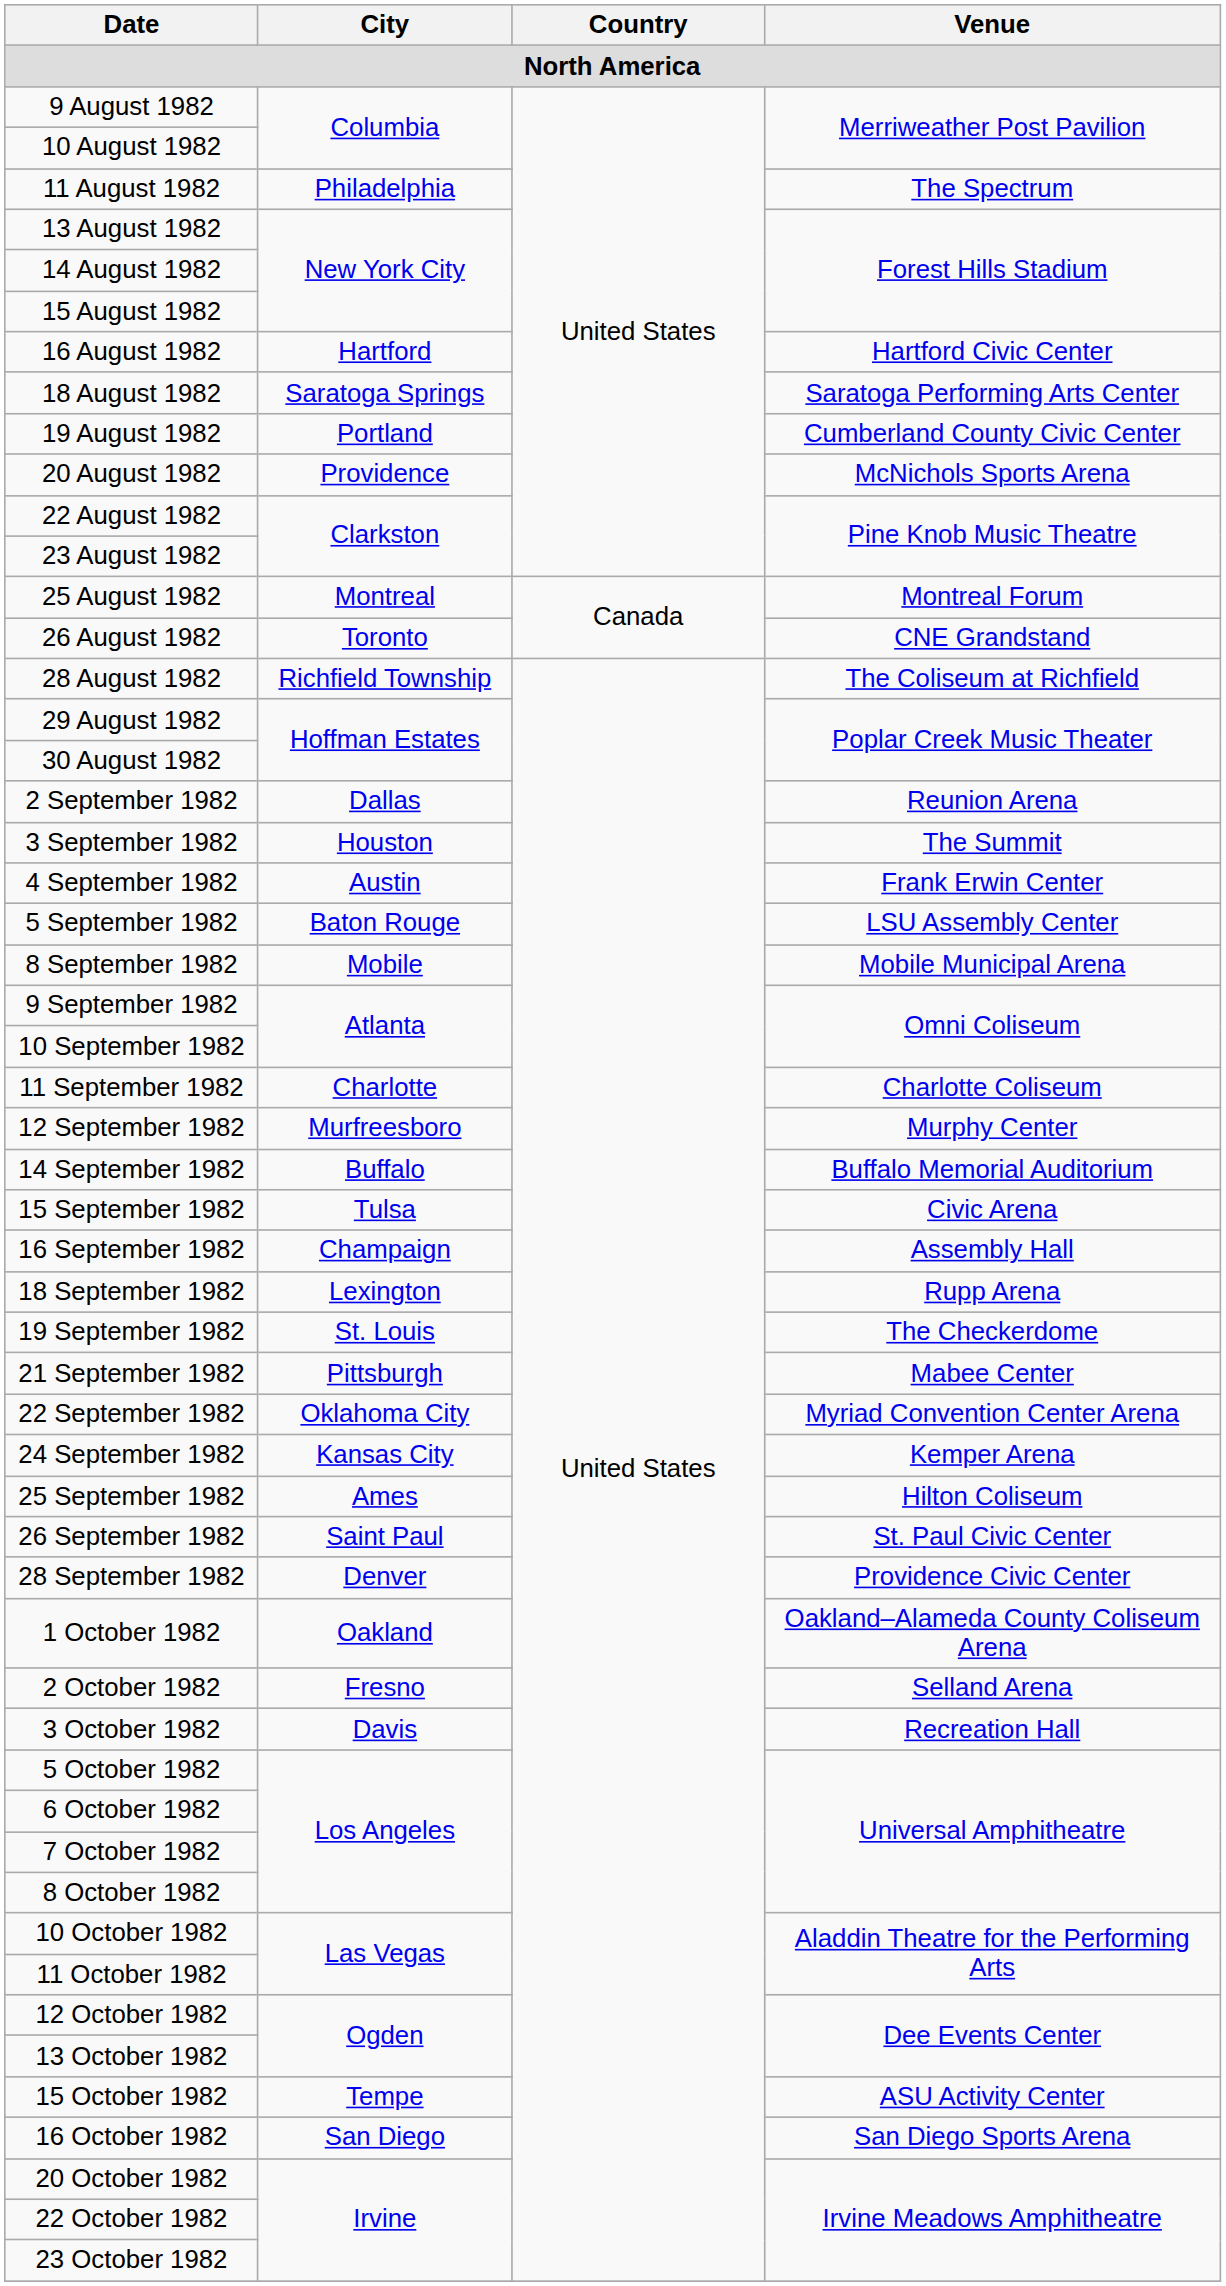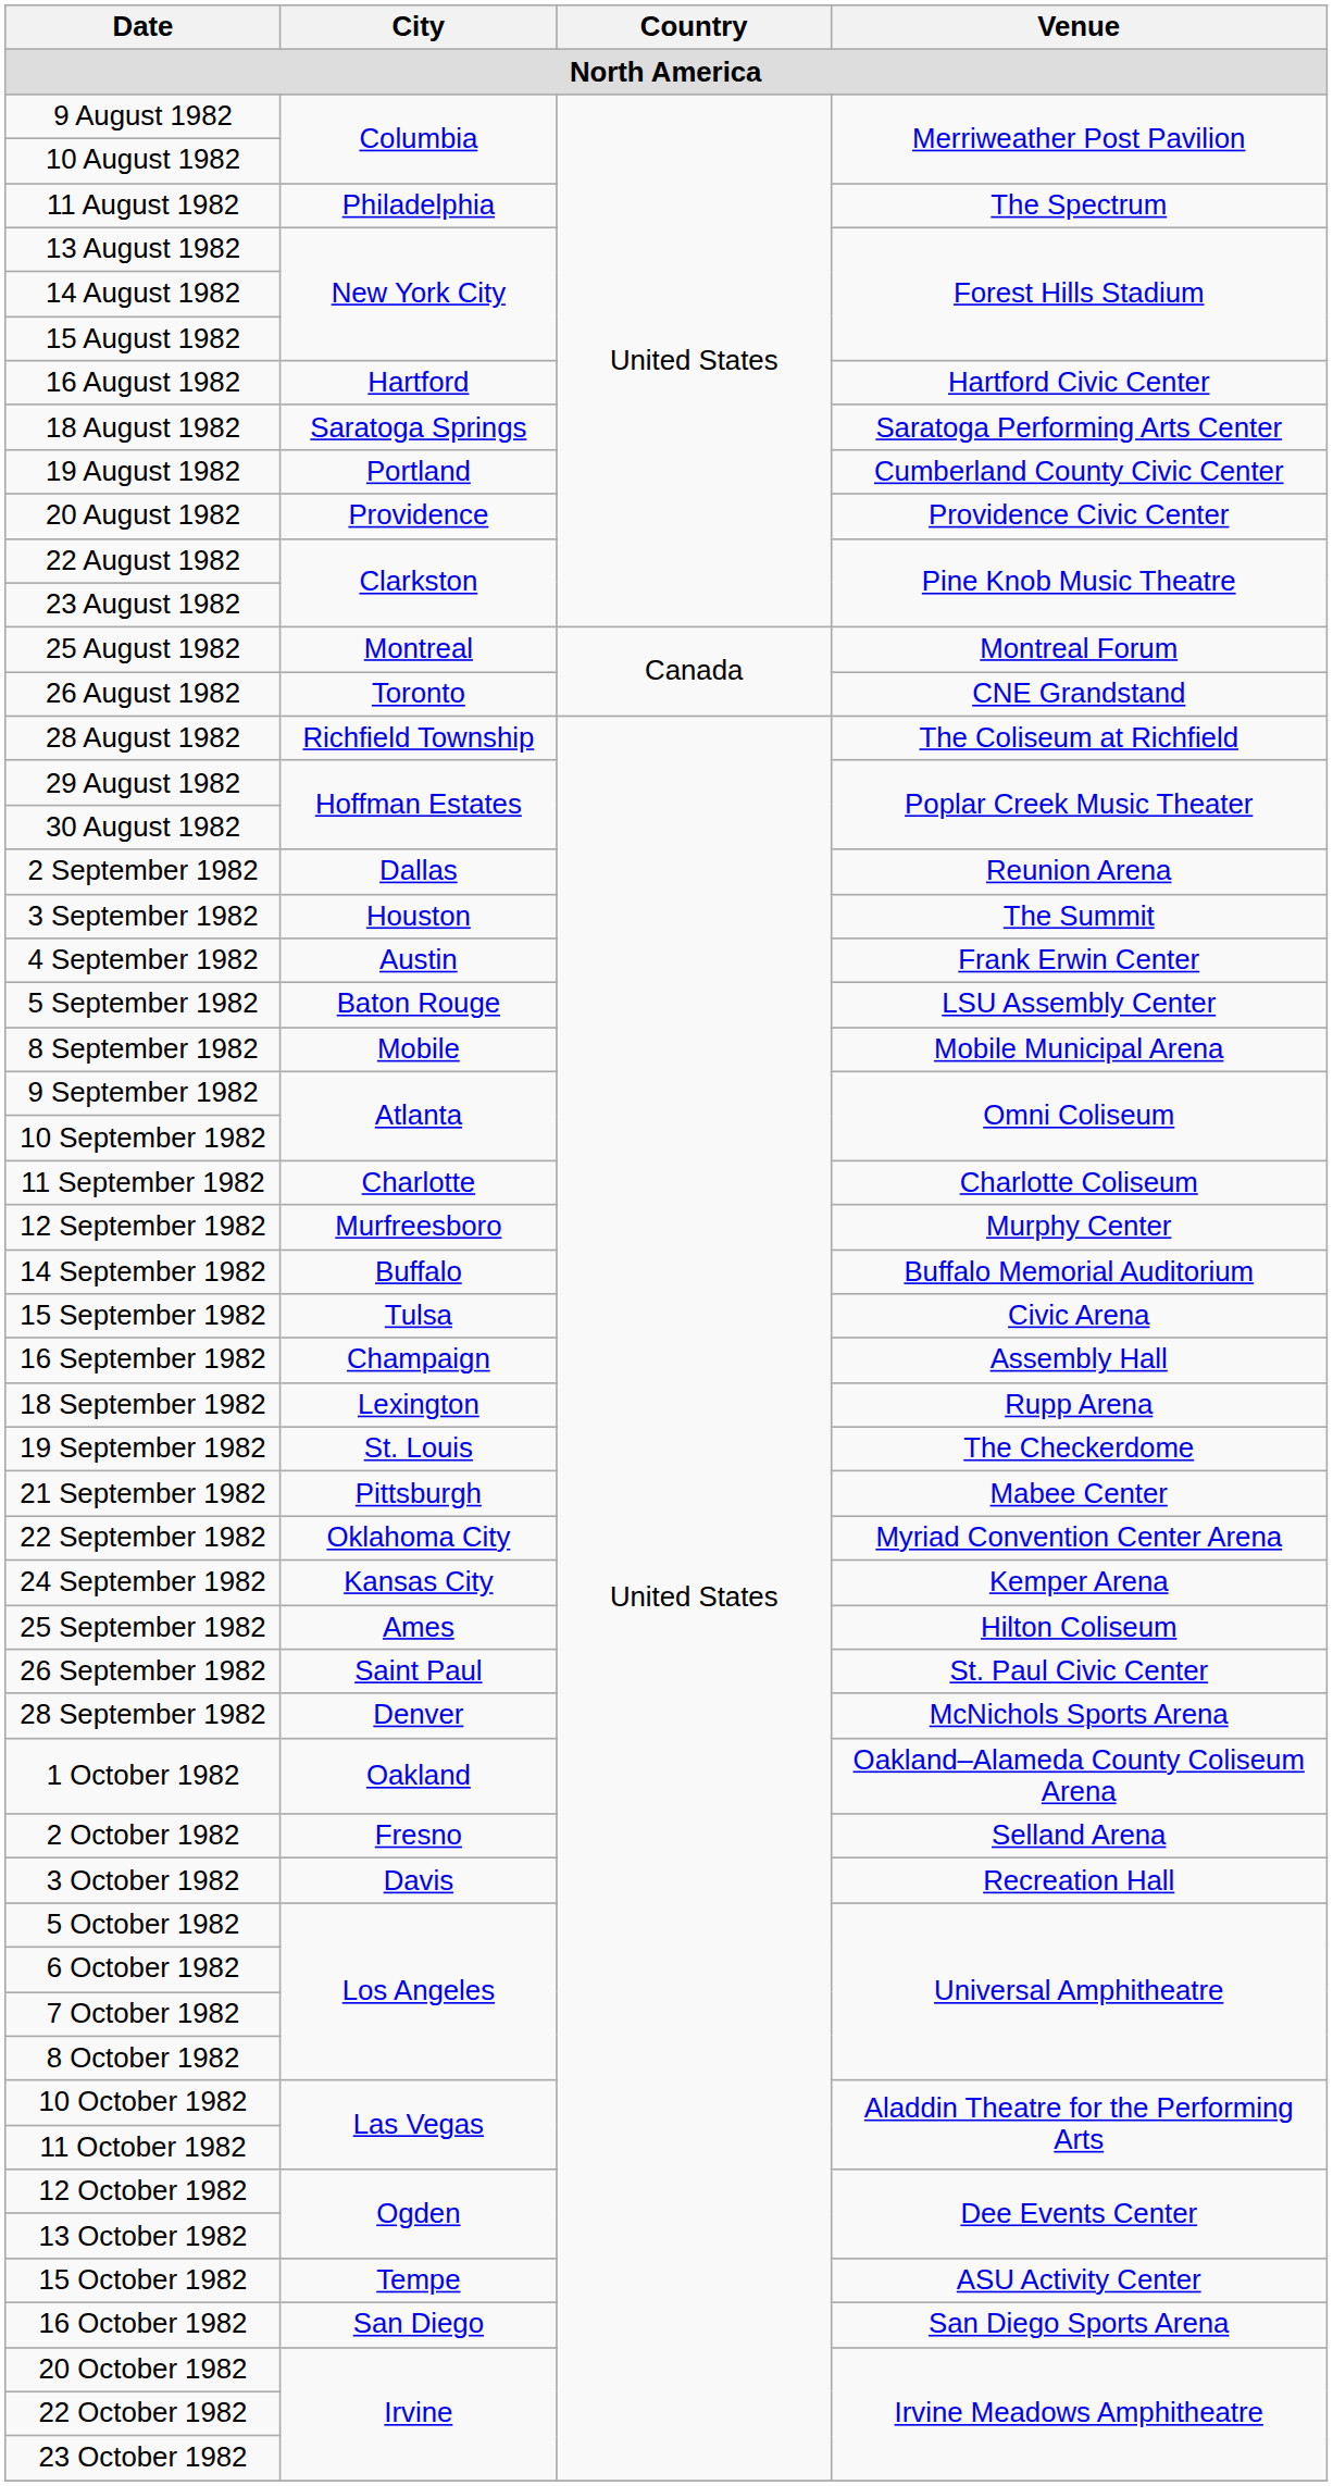20 August 1982 | Venue: McNichols Sports Arena -> Providence Civic Center
28 September 1982 | Venue: Providence Civic Center -> McNichols Sports Arena
